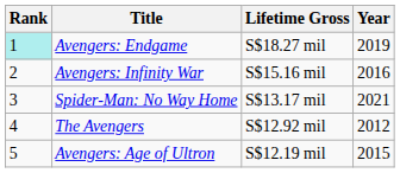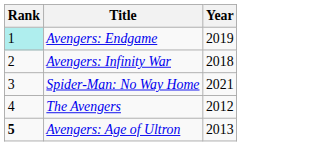- column: Lifetime Gross | S$18.27 mil | S$15.16 mil | S$13.17 mil | S$12.92 mil | S$12.19 mil
Avengers: Infinity War | Year: 2016 -> 2018
Avengers: Age of Ultron | Rank: normal -> bold
Avengers: Age of Ultron | Year: 2015 -> 2013
